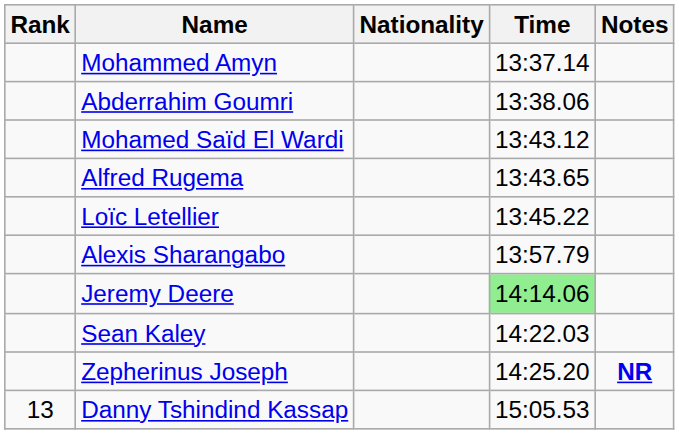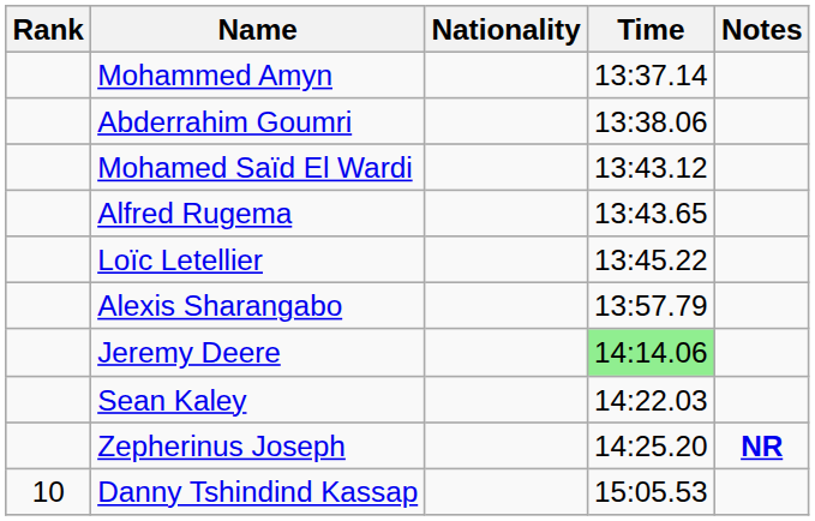Danny Tshindind Kassap | Rank: 13 -> 10
